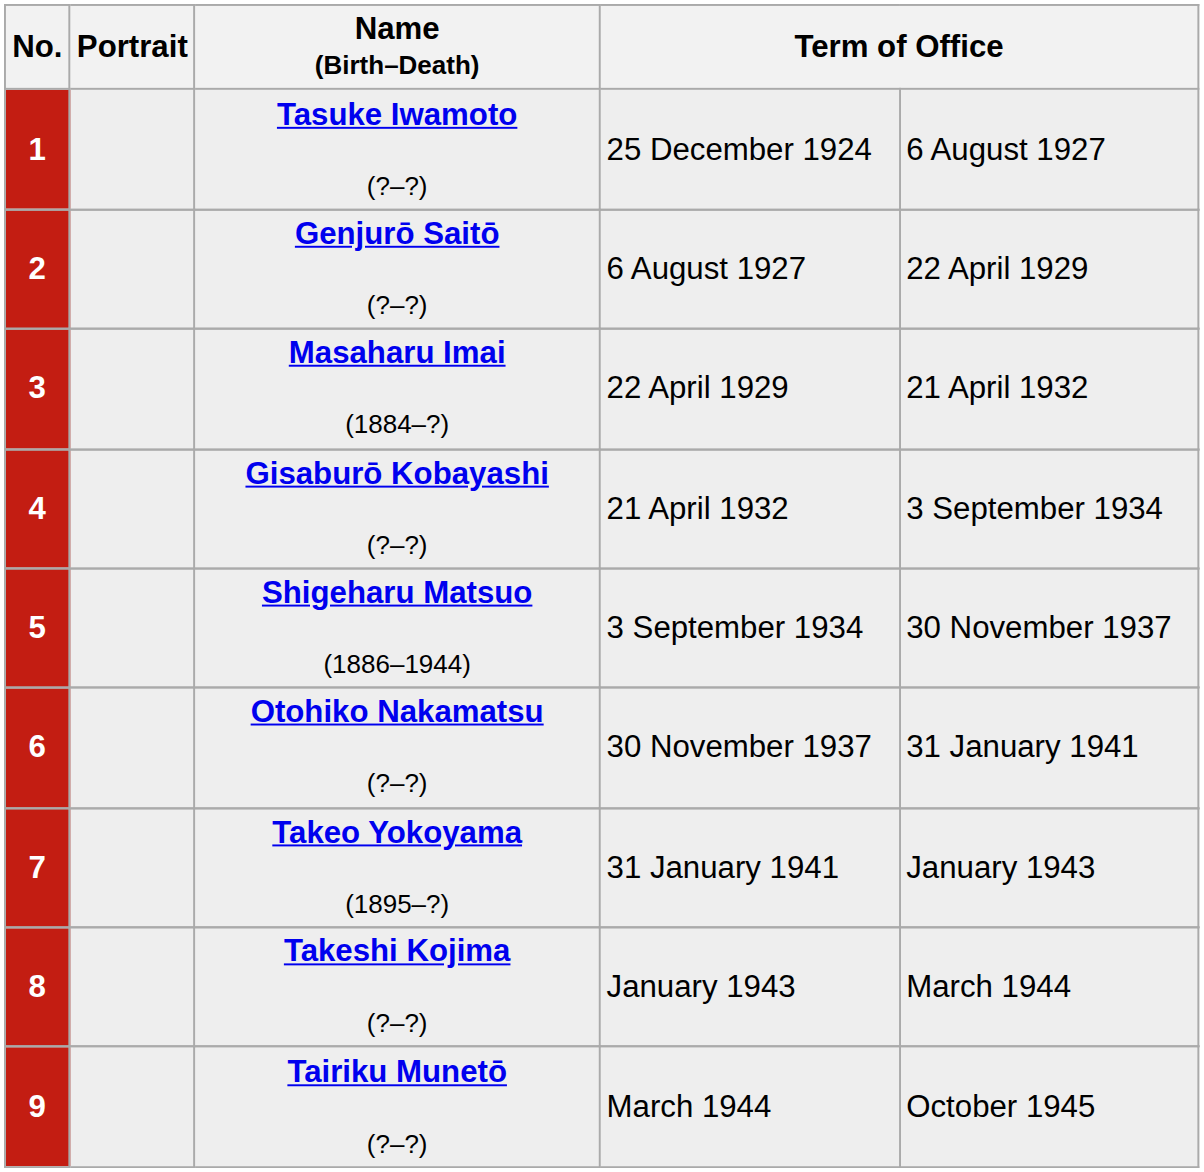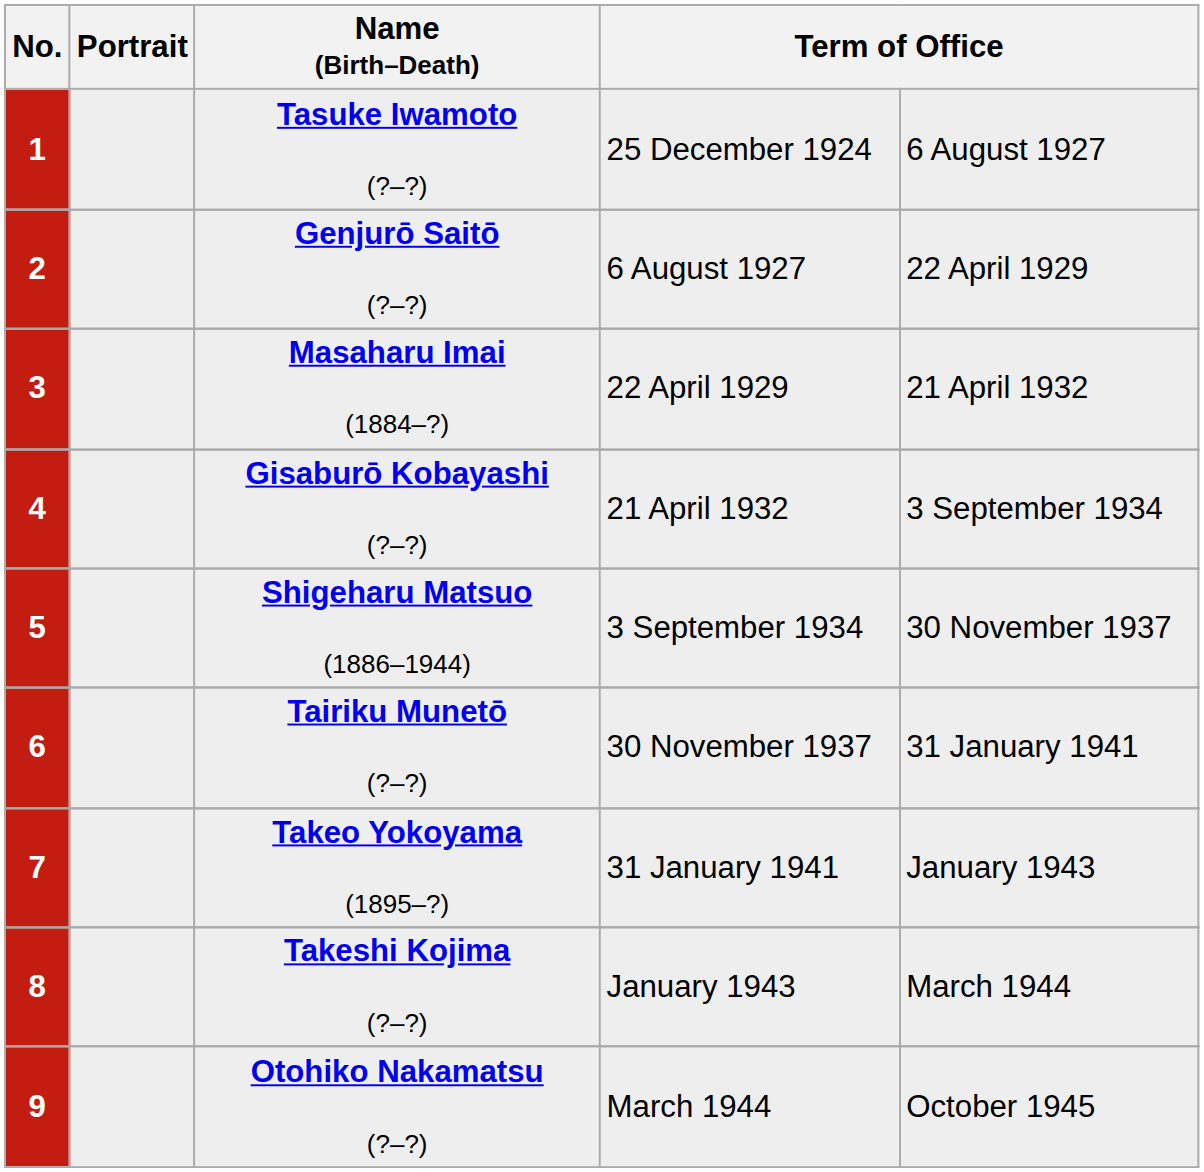6 | Name (Birth–Death): Otohiko Nakamatsu (?–?) -> Tairiku Munetō (?–?)
9 | Name (Birth–Death): Tairiku Munetō (?–?) -> Otohiko Nakamatsu (?–?)
